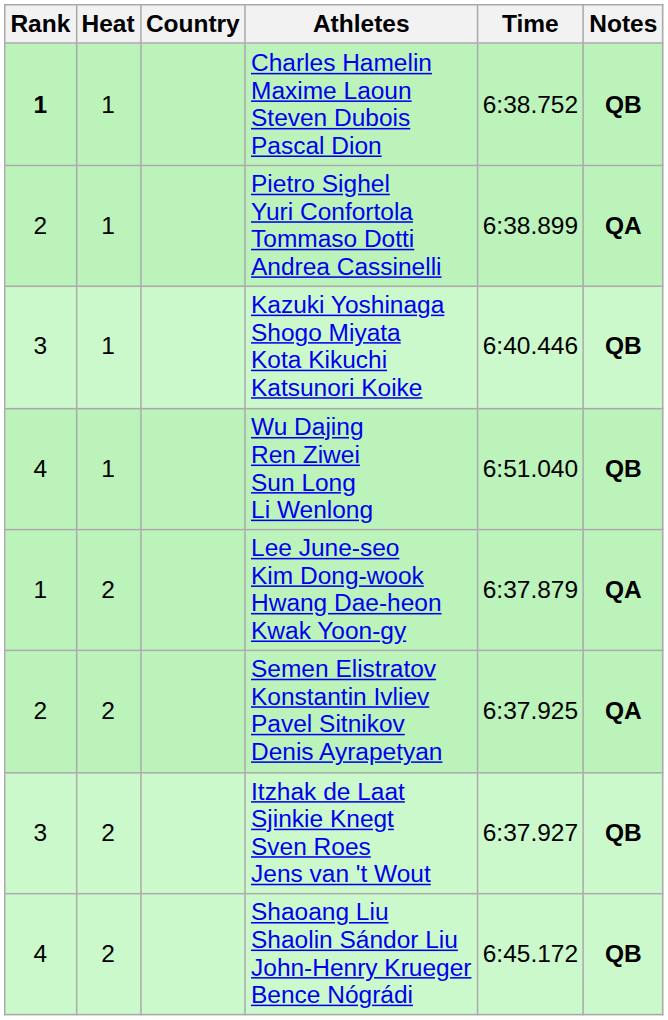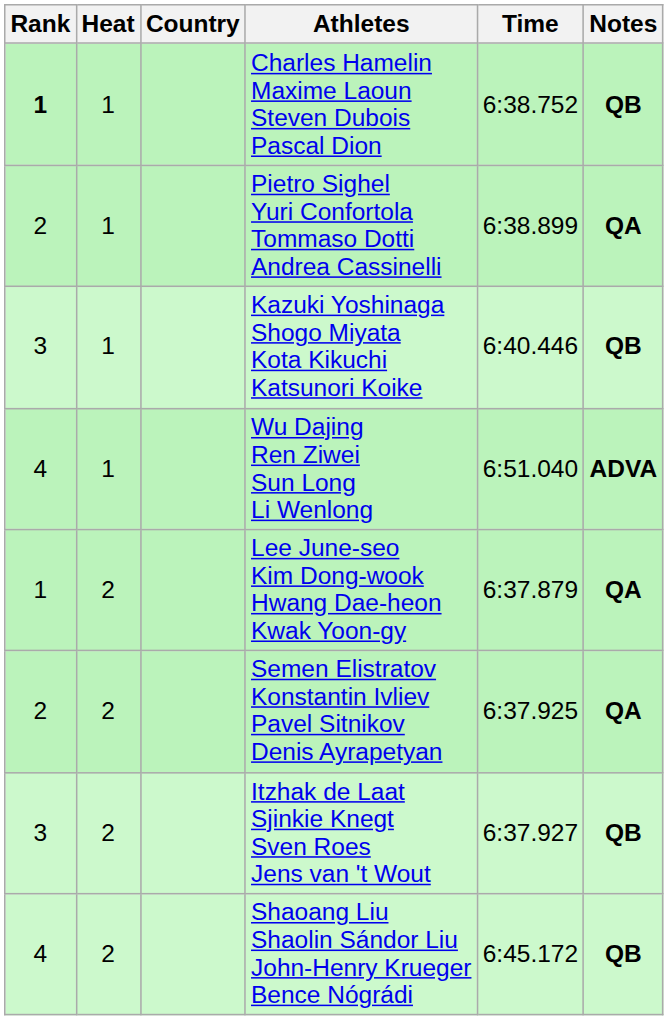Wu Dajing Ren Ziwei Sun Long Li Wenlong | Notes: QB -> ADVA
